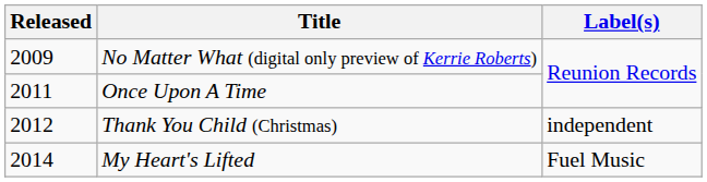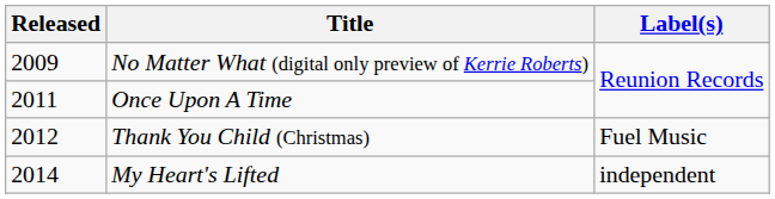Thank You Child (Christmas) | Label(s): independent -> Fuel Music
My Heart's Lifted | Label(s): Fuel Music -> independent
